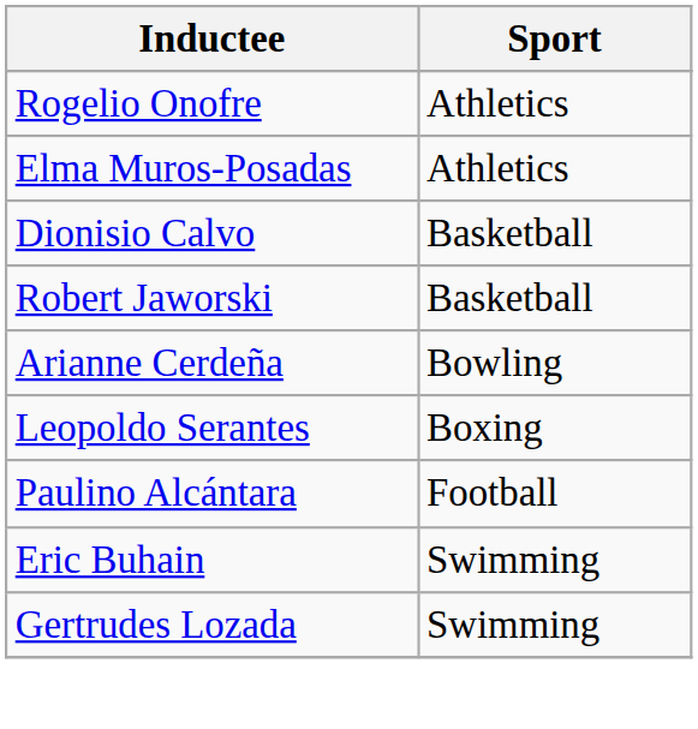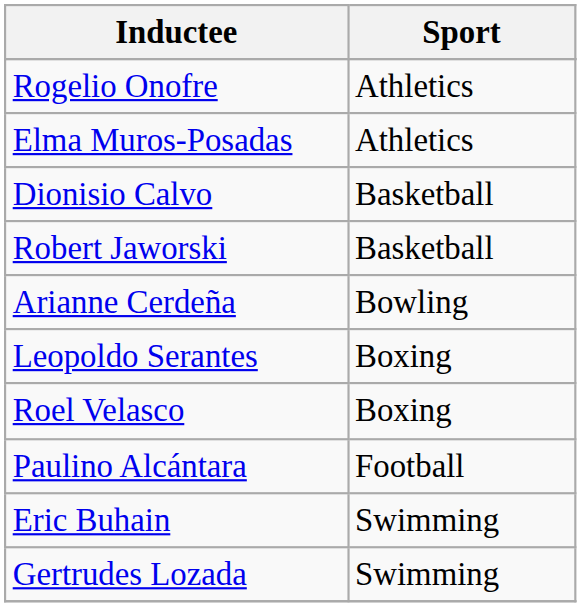+ row: Roel Velasco | Boxing
